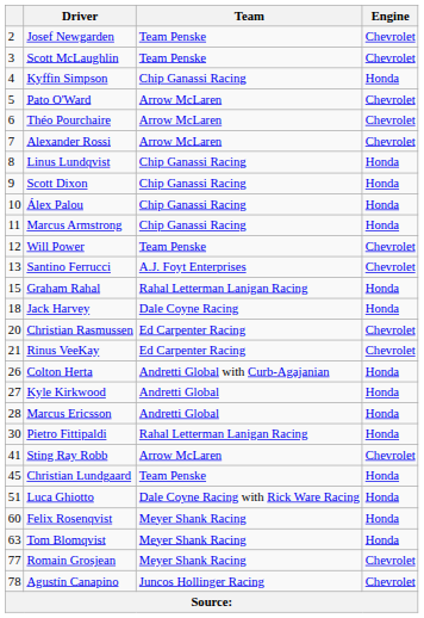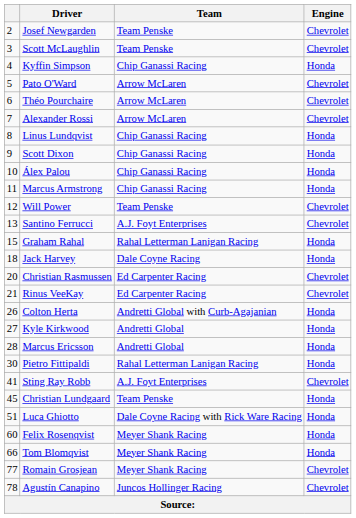Sting Ray Robb | Team: Arrow McLaren -> A.J. Foyt Enterprises
Tom Blomqvist | column 1: 63 -> 66
